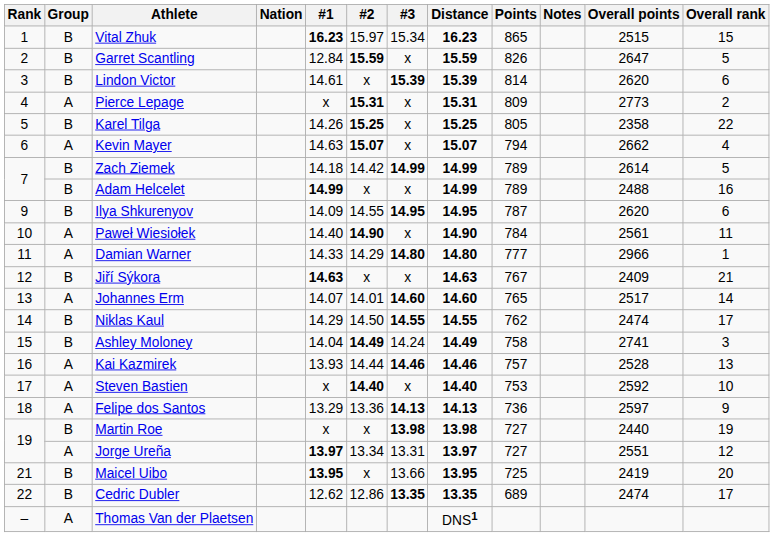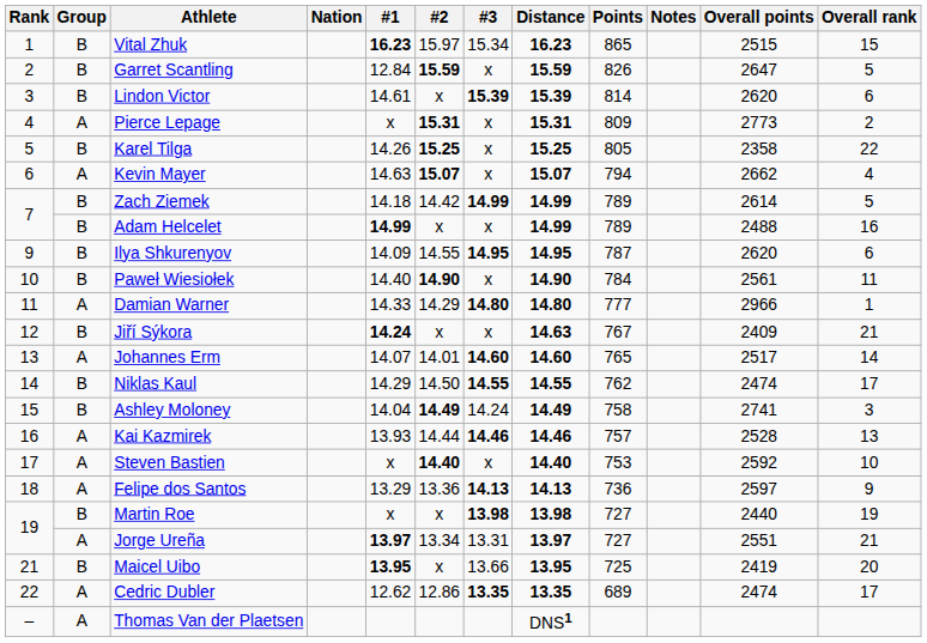Paweł Wiesiołek | Group: A -> B
Jiří Sýkora | #1: 14.63 -> 14.24
Jorge Ureña | Overall rank: 12 -> 21
Cedric Dubler | Group: B -> A
